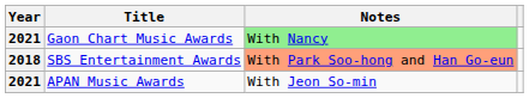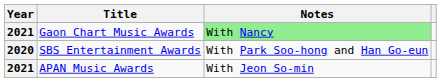SBS Entertainment Awards | Year: 2018 -> 2020
SBS Entertainment Awards | Notes: lightsalmon background -> no background
